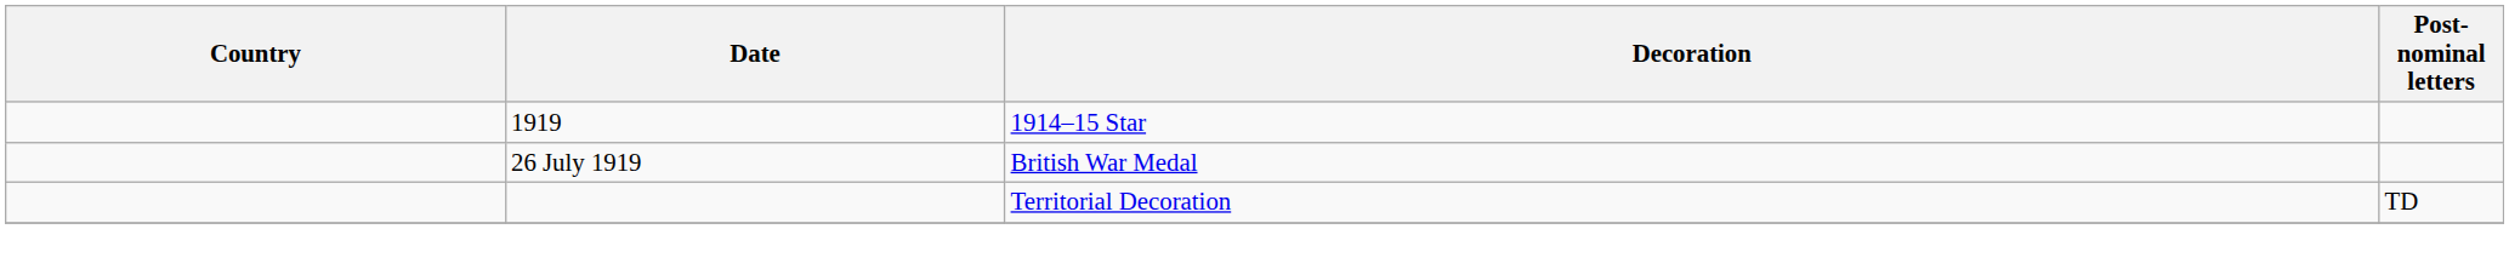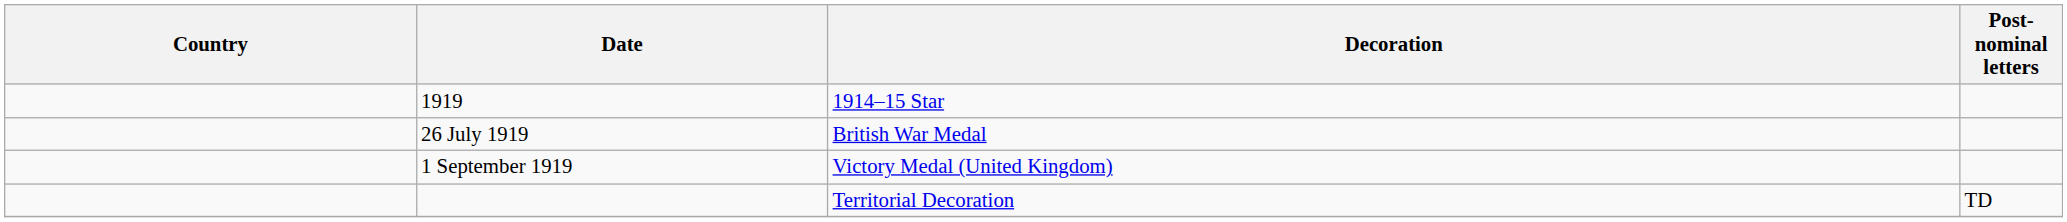+ row: 1 September 1919 | Victory Medal (United Kingdom)
